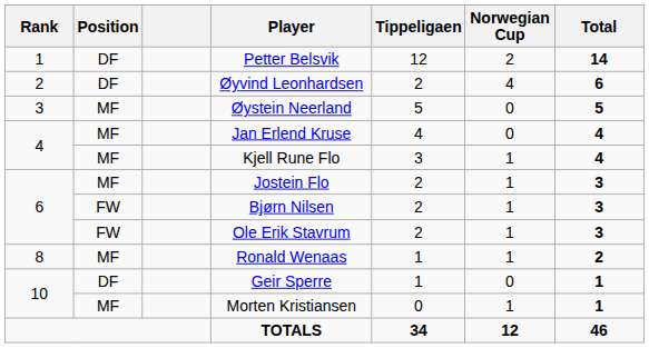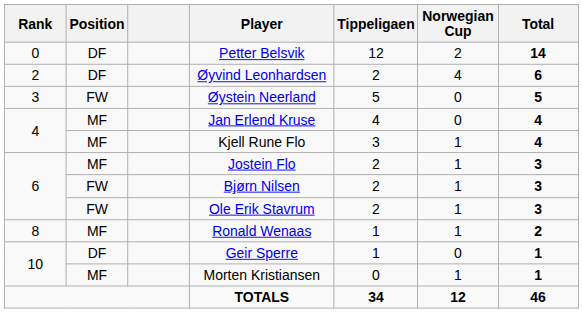Petter Belsvik | Rank: 1 -> 0
Øystein Neerland | Position: MF -> FW
